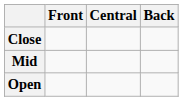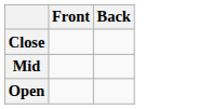- column: Central
